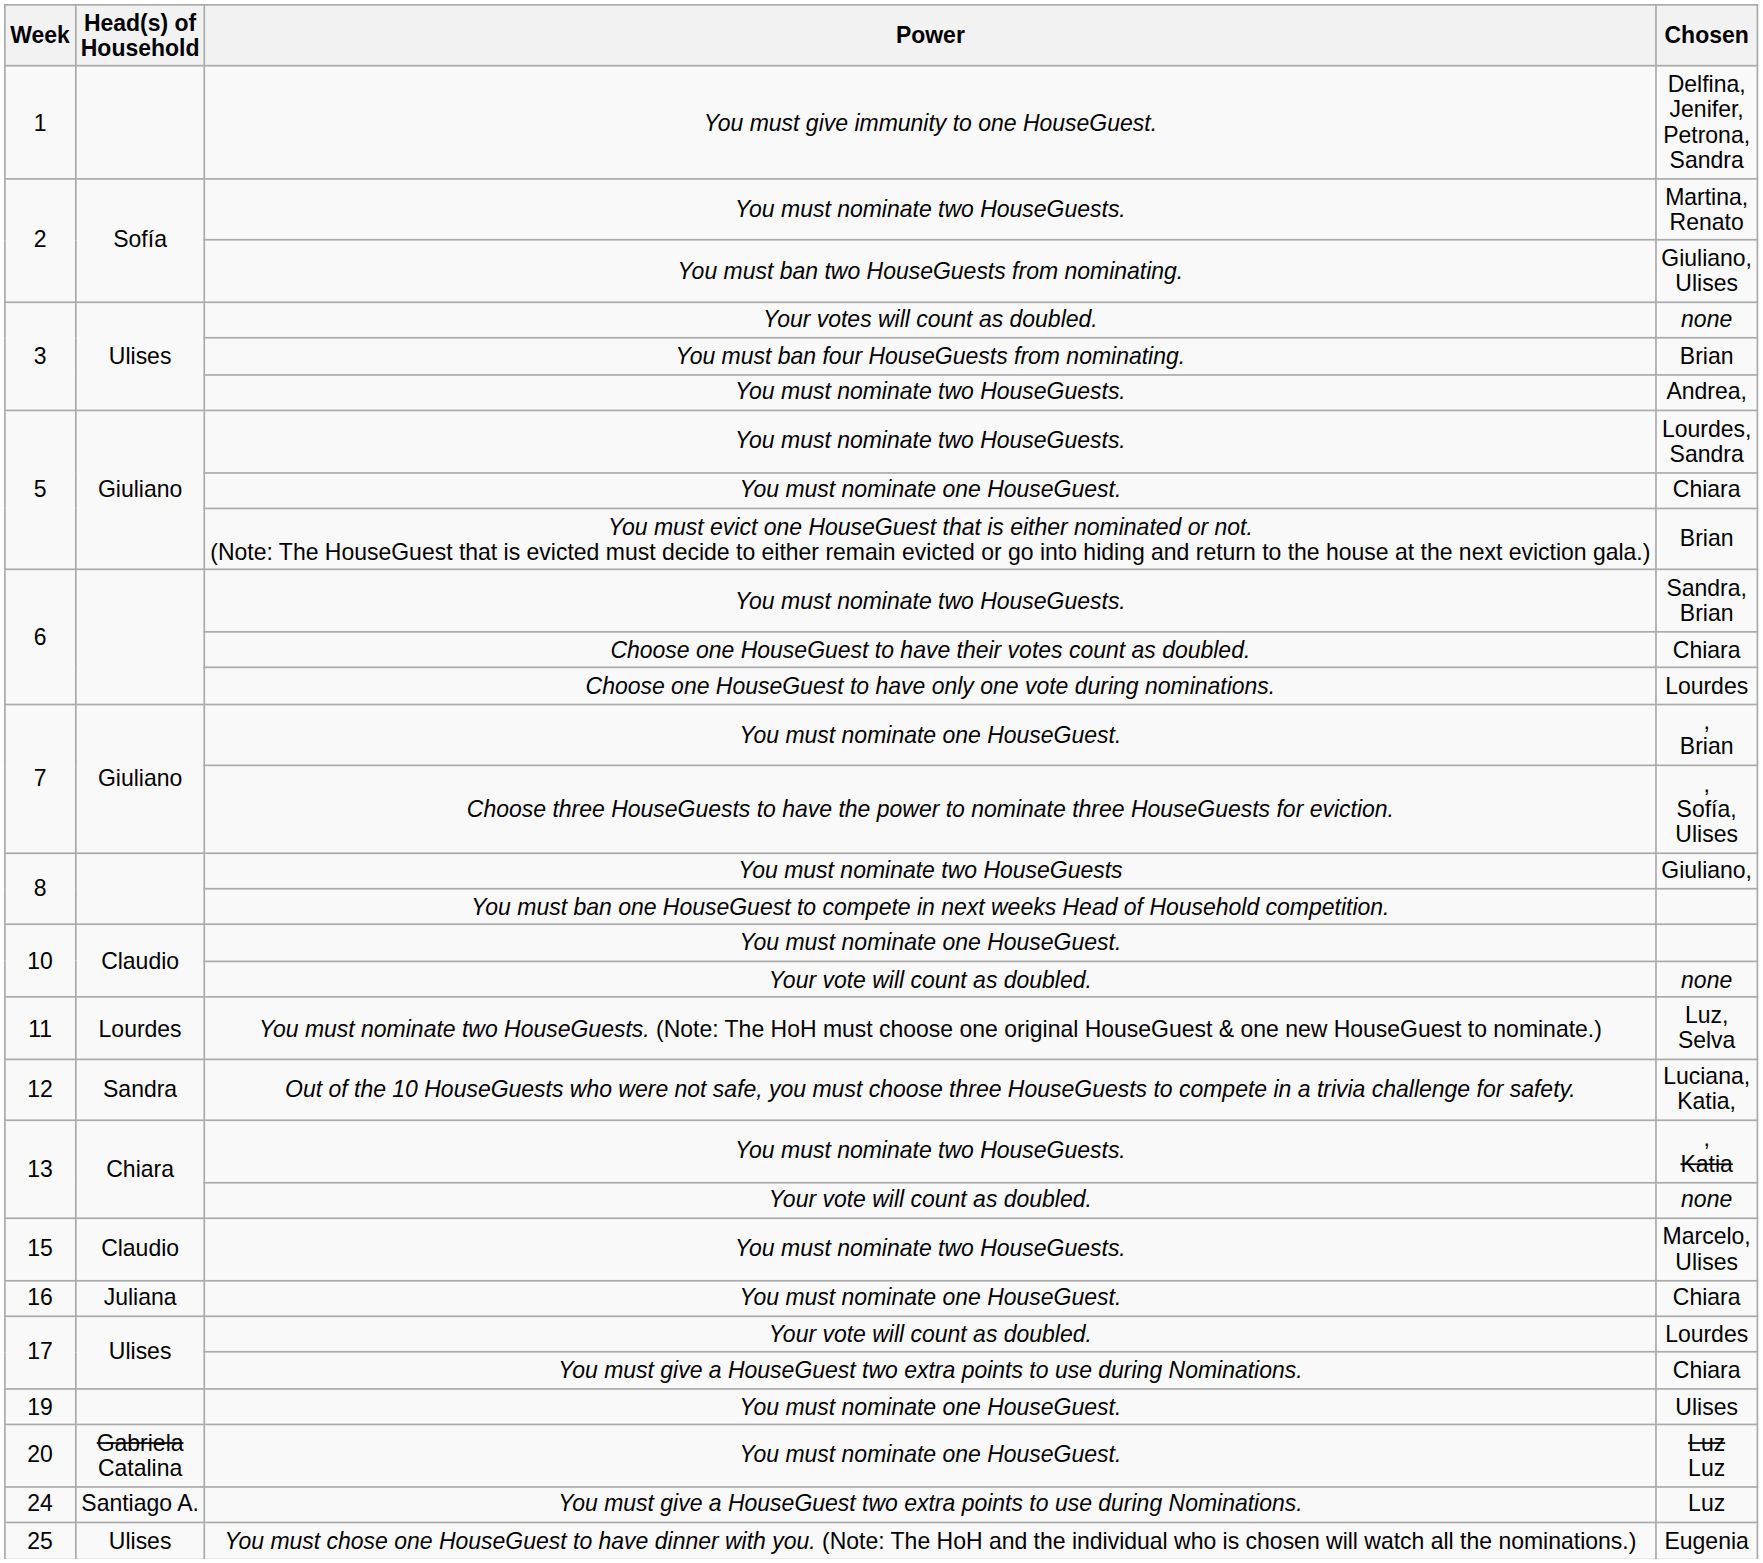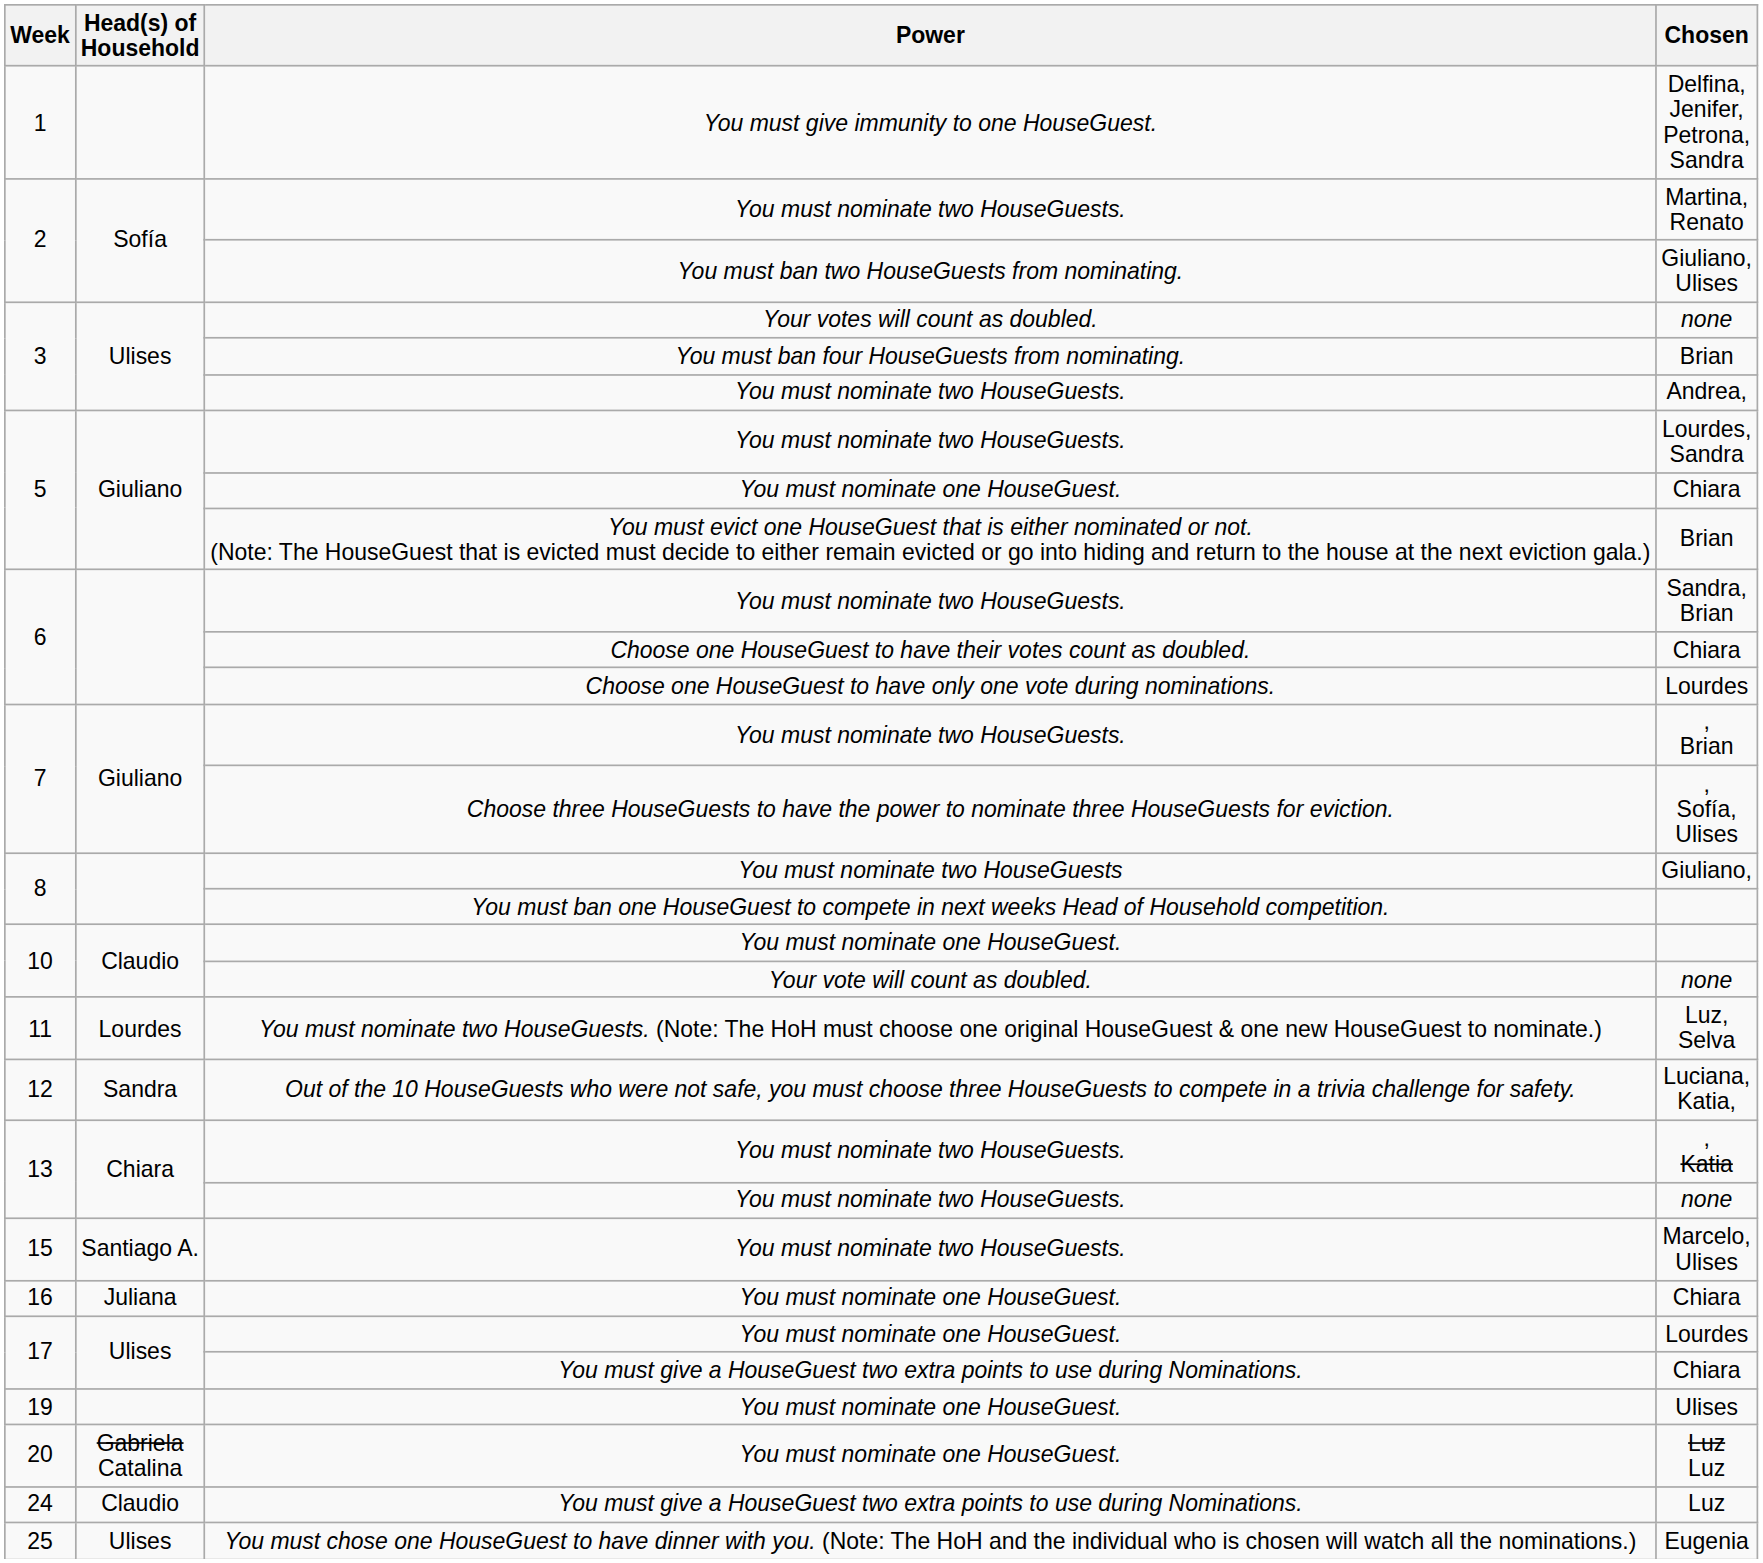, Brian | Power: You must nominate one HouseGuest. -> You must nominate two HouseGuests.
13 / none | Power: Your vote will count as doubled. -> You must nominate two HouseGuests.
Marcelo, Ulises | Head(s) of Household: Claudio -> Santiago A.
17 / Lourdes | Power: Your vote will count as doubled. -> You must nominate one HouseGuest.
Luz | Head(s) of Household: Santiago A. -> Claudio
